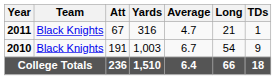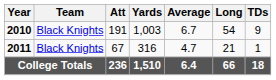rows swapped: 2010 <-> 2011
